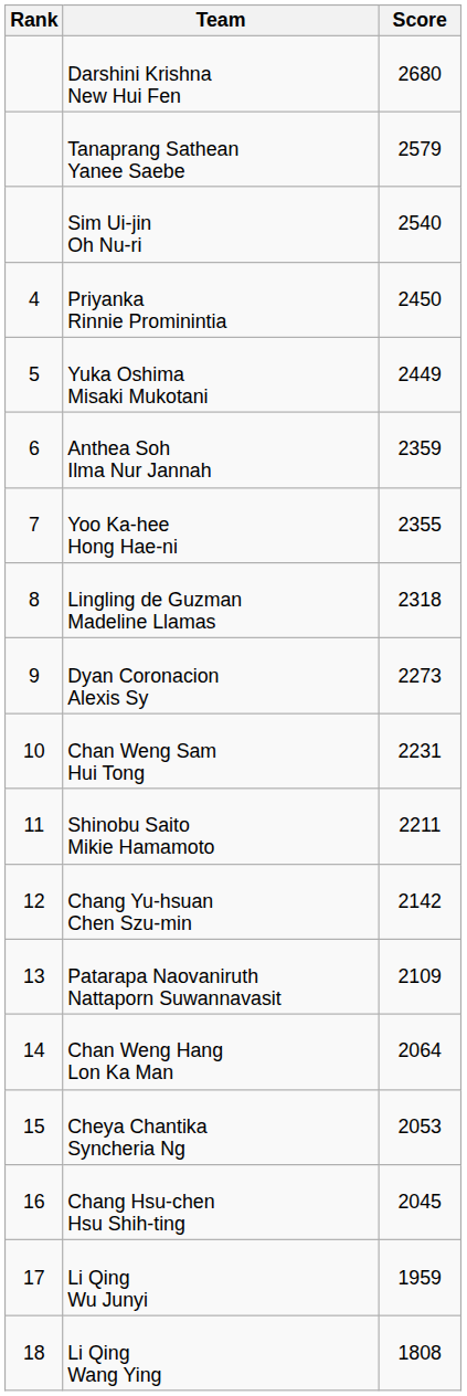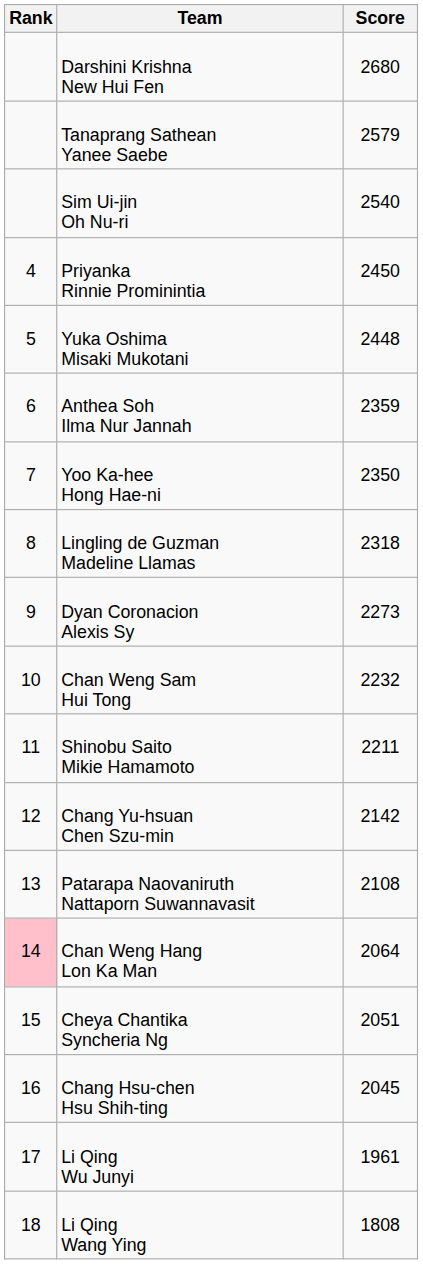Yuka Oshima Misaki Mukotani | Score: 2449 -> 2448
Yoo Ka-hee Hong Hae-ni | Score: 2355 -> 2350
Chan Weng Sam Hui Tong | Score: 2231 -> 2232
Patarapa Naovaniruth Nattaporn Suwannavasit | Score: 2109 -> 2108
Chan Weng Hang Lon Ka Man | Rank: no background -> pink background
Cheya Chantika Syncheria Ng | Score: 2053 -> 2051
Li Qing Wu Junyi | Score: 1959 -> 1961
